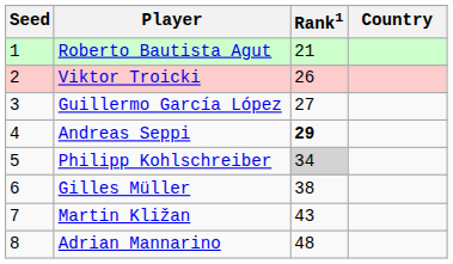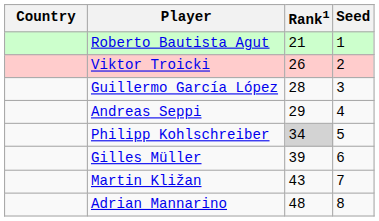columns swapped: Country <-> Seed
Guillermo García López | Rank1: 27 -> 28
Andreas Seppi | Rank1: bold -> normal
Gilles Müller | Rank1: 38 -> 39
